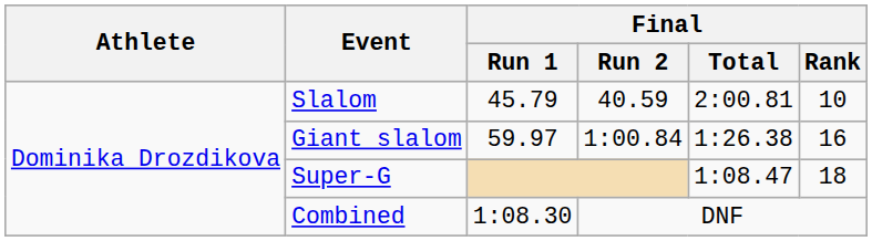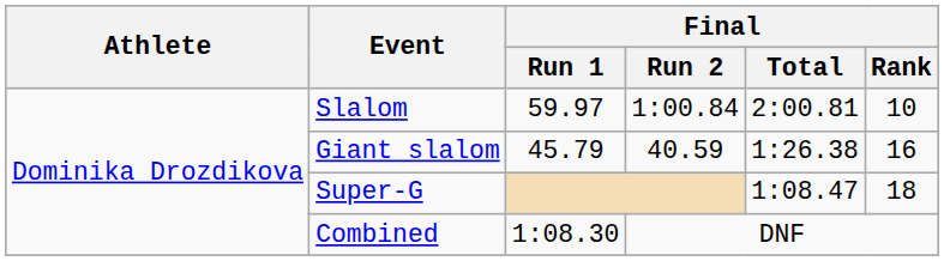Slalom | Final / Run 1: 45.79 -> 59.97
Slalom | Final / Run 2: 40.59 -> 1:00.84
Giant slalom | Final / Run 1: 59.97 -> 45.79
Giant slalom | Final / Run 2: 1:00.84 -> 40.59
